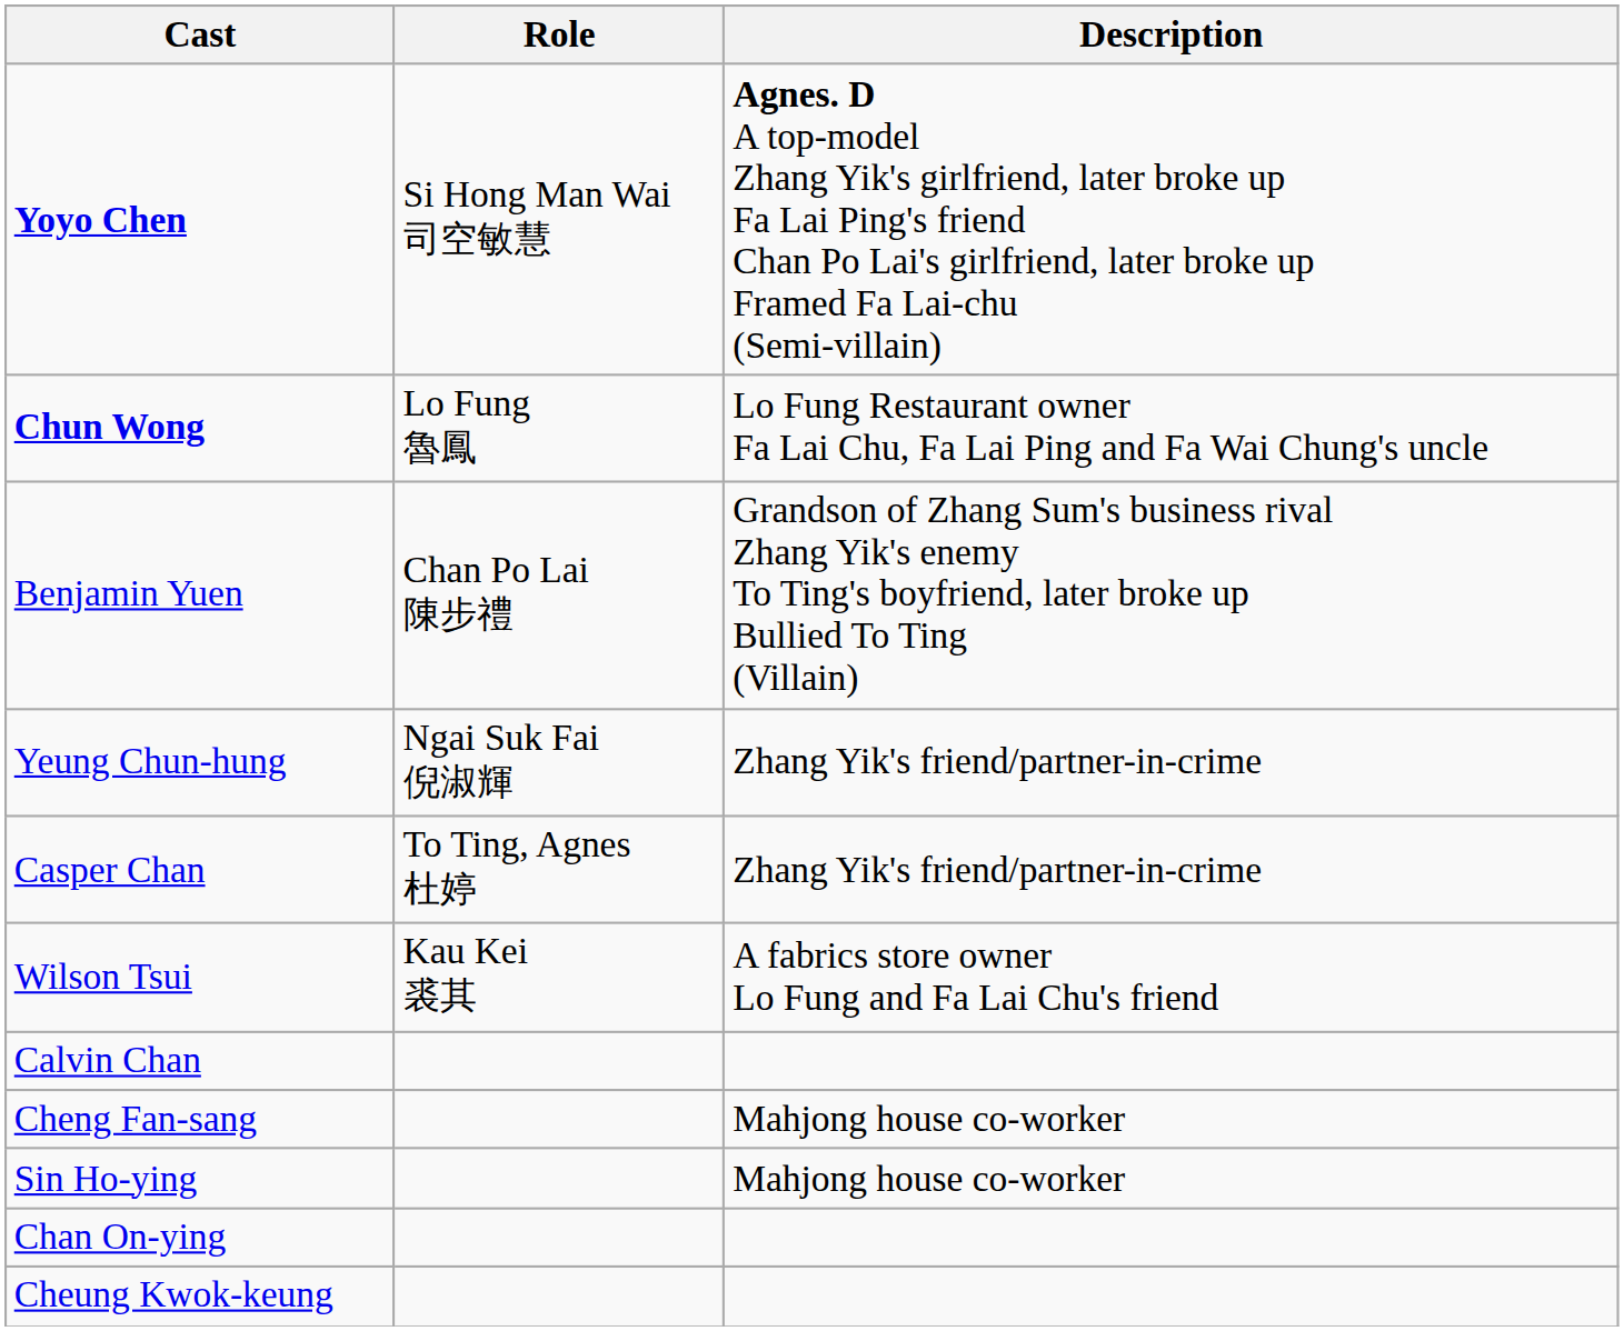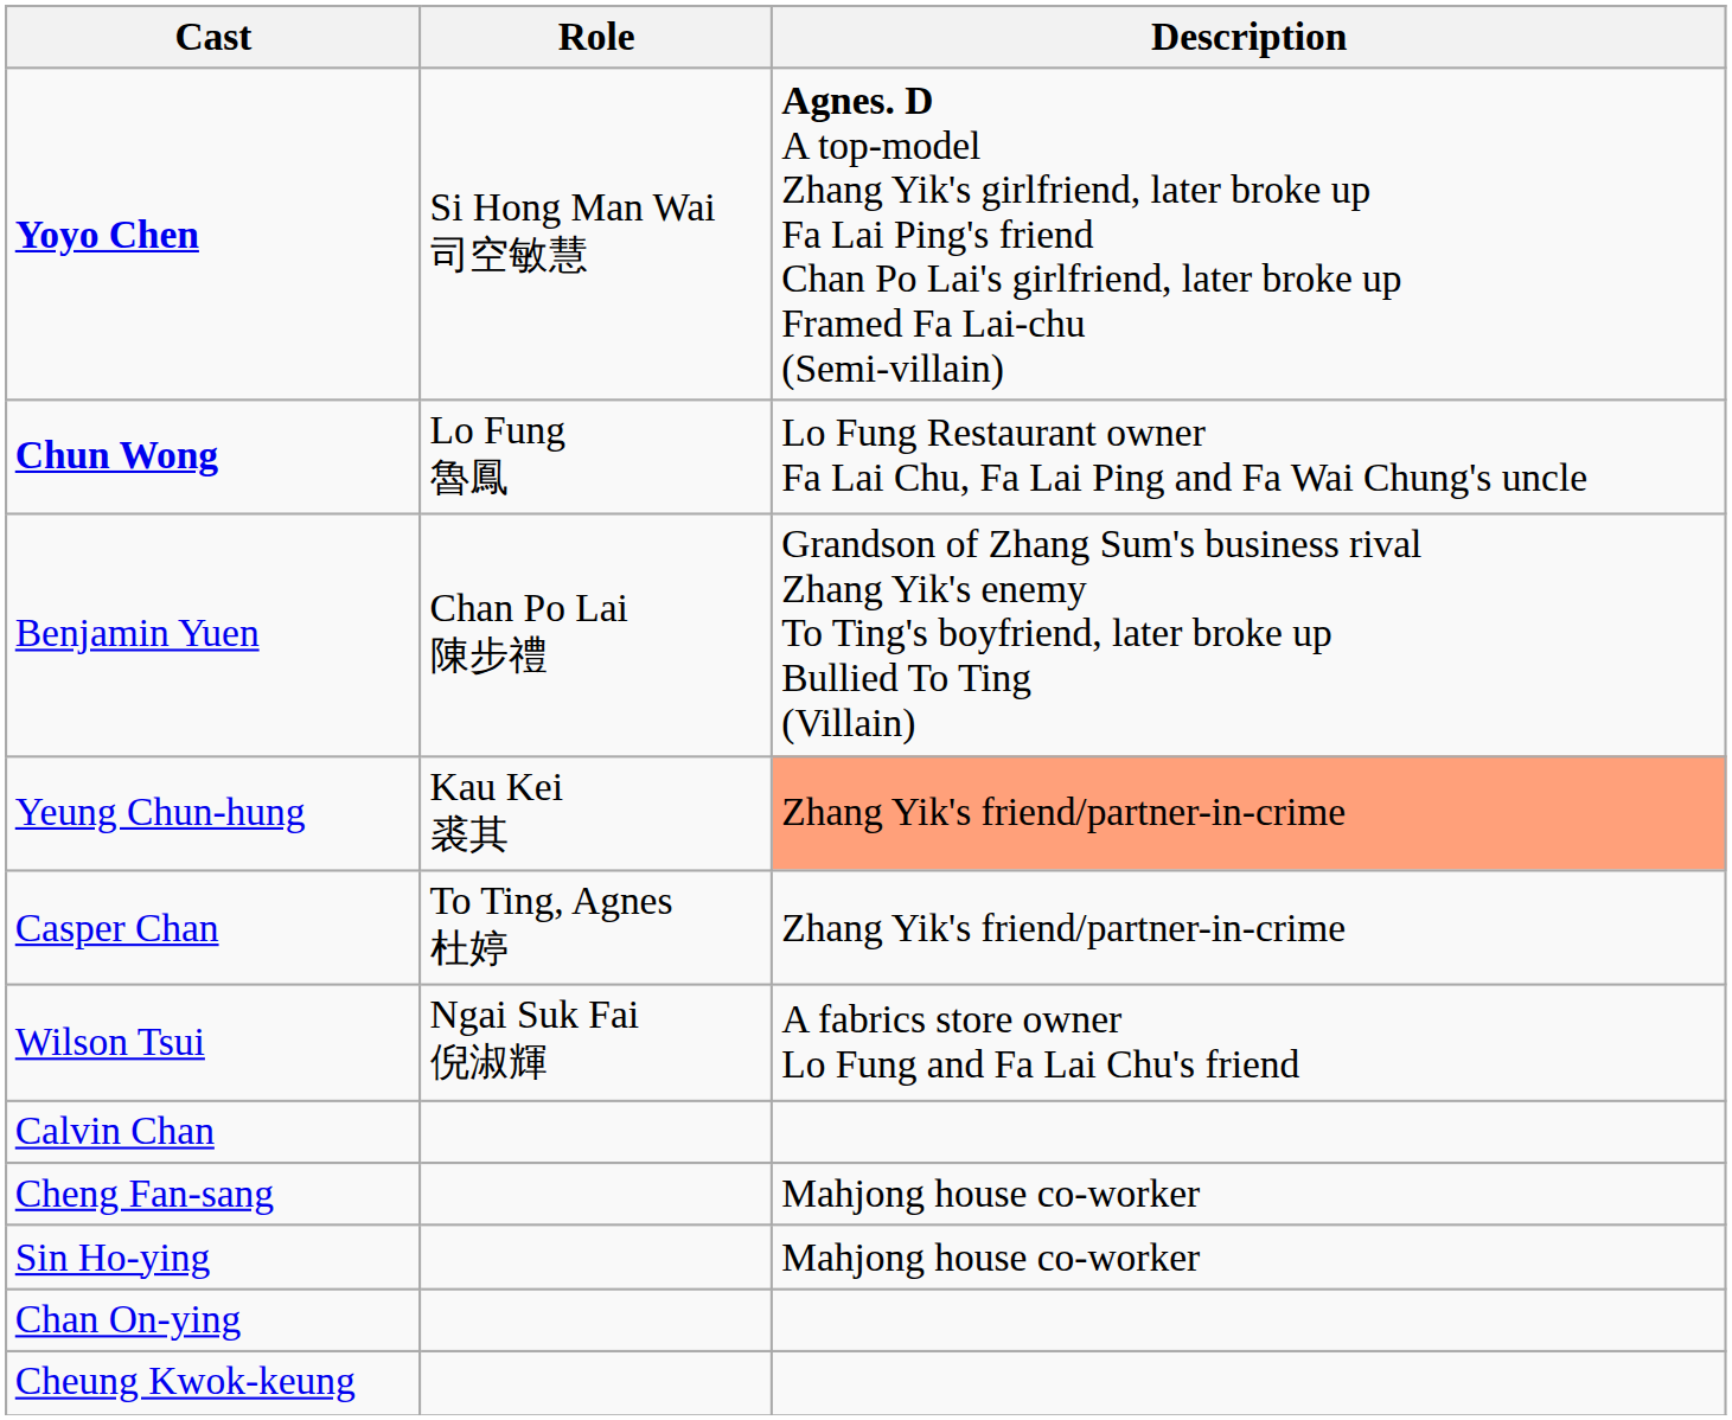Yeung Chun-hung | Role: Ngai Suk Fai 倪淑輝 -> Kau Kei 裘其
Yeung Chun-hung | Description: no background -> lightsalmon background
Wilson Tsui | Role: Kau Kei 裘其 -> Ngai Suk Fai 倪淑輝
